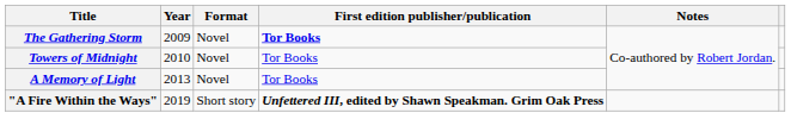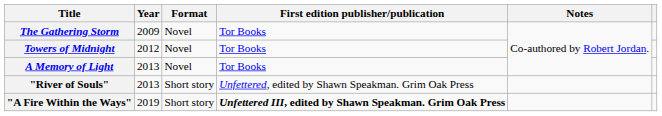The Gathering Storm | First edition publisher/publication: bold -> normal
Towers of Midnight | Year: 2010 -> 2012
+ row: "River of Souls" | 2013 | Short story | Unfettered, edited by Shawn Speakman. Grim Oak Press
